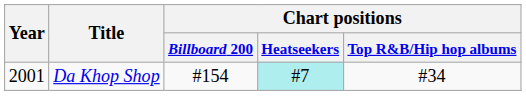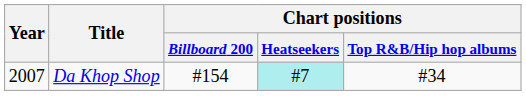Da Khop Shop | Year: 2001 -> 2007
